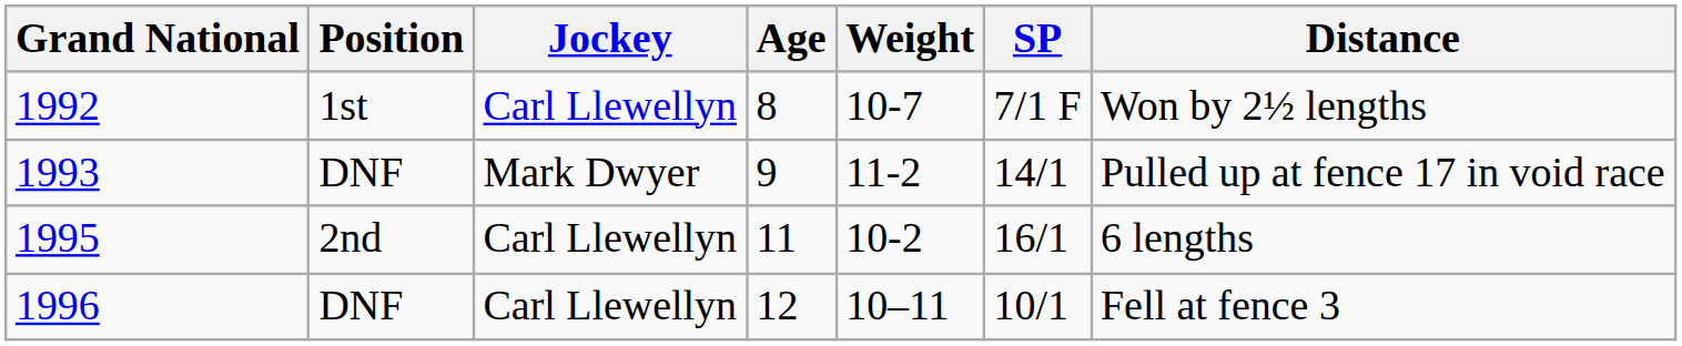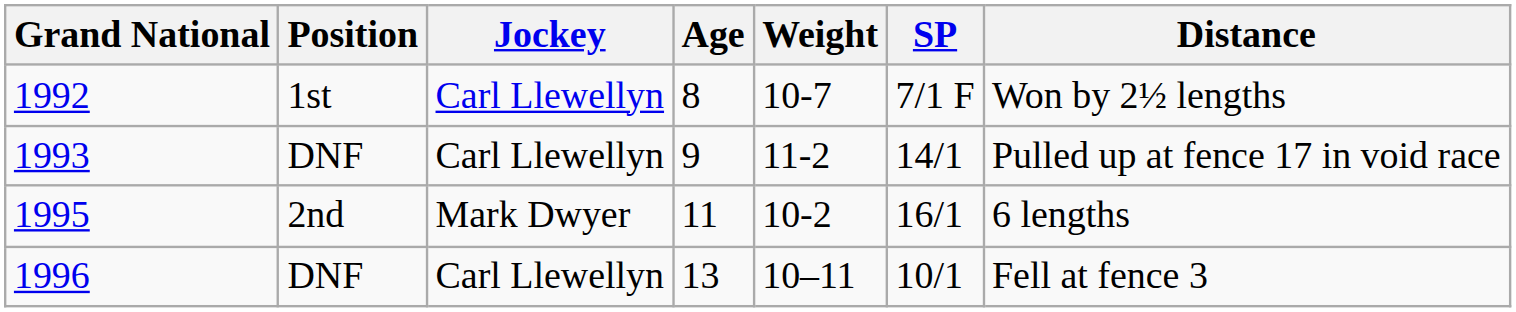1993 | Jockey: Mark Dwyer -> Carl Llewellyn
1995 | Jockey: Carl Llewellyn -> Mark Dwyer
1996 | Age: 12 -> 13
